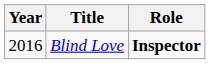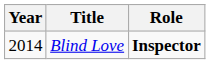Blind Love | Year: 2016 -> 2014
